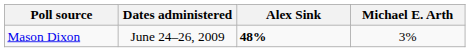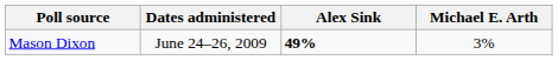Mason Dixon | Alex Sink: 48% -> 49%
